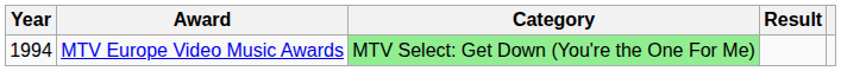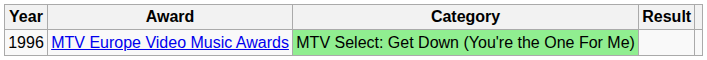MTV Europe Video Music Awards | Year: 1994 -> 1996
